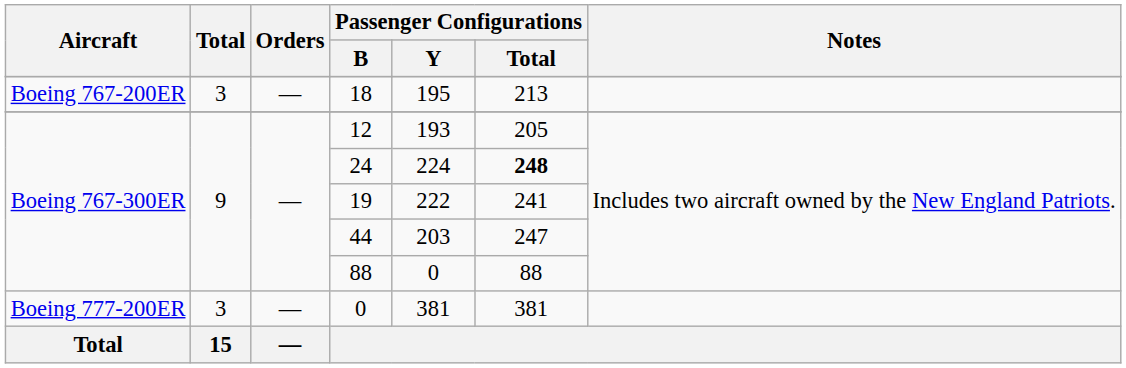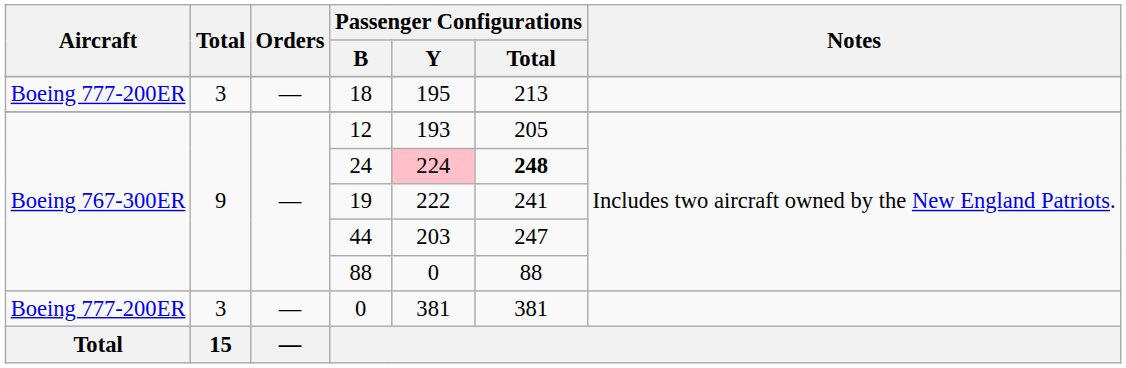18 | Aircraft: Boeing 767-200ER -> Boeing 777-200ER
24 | Passenger Configurations / Y: no background -> pink background
